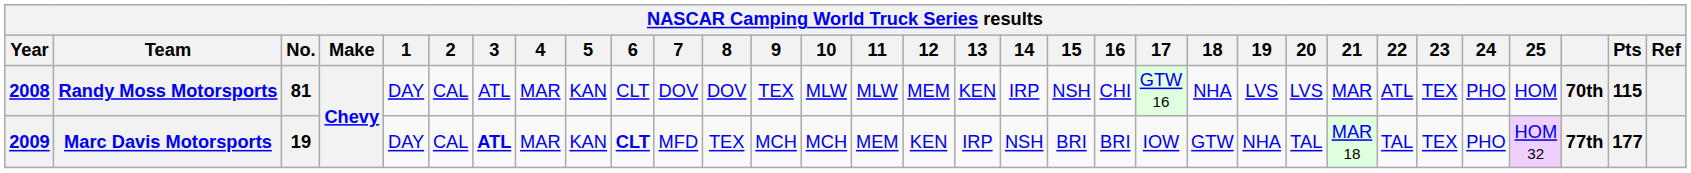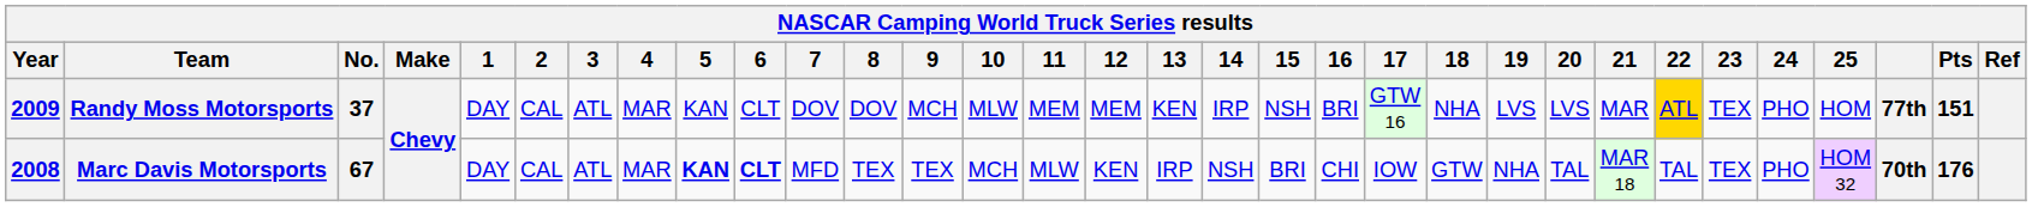Randy Moss Motorsports | Year: 2008 -> 2009
Randy Moss Motorsports | No.: 81 -> 37
Randy Moss Motorsports | 9: TEX -> MCH
Randy Moss Motorsports | 11: MLW -> MEM
Randy Moss Motorsports | 16: CHI -> BRI
Randy Moss Motorsports | 22: no background -> gold background
Randy Moss Motorsports | column 30: 70th -> 77th
Randy Moss Motorsports | Pts: 115 -> 151
Marc Davis Motorsports | Year: 2009 -> 2008
Marc Davis Motorsports | No.: 19 -> 67
Marc Davis Motorsports | 3: bold -> normal
Marc Davis Motorsports | 5: normal -> bold
Marc Davis Motorsports | 9: MCH -> TEX
Marc Davis Motorsports | 11: MEM -> MLW
Marc Davis Motorsports | 16: BRI -> CHI
Marc Davis Motorsports | column 30: 77th -> 70th
Marc Davis Motorsports | Pts: 177 -> 176
